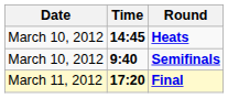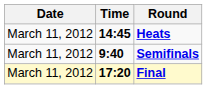Heats | Date: March 10, 2012 -> March 11, 2012
Semifinals | Date: March 10, 2012 -> March 11, 2012
